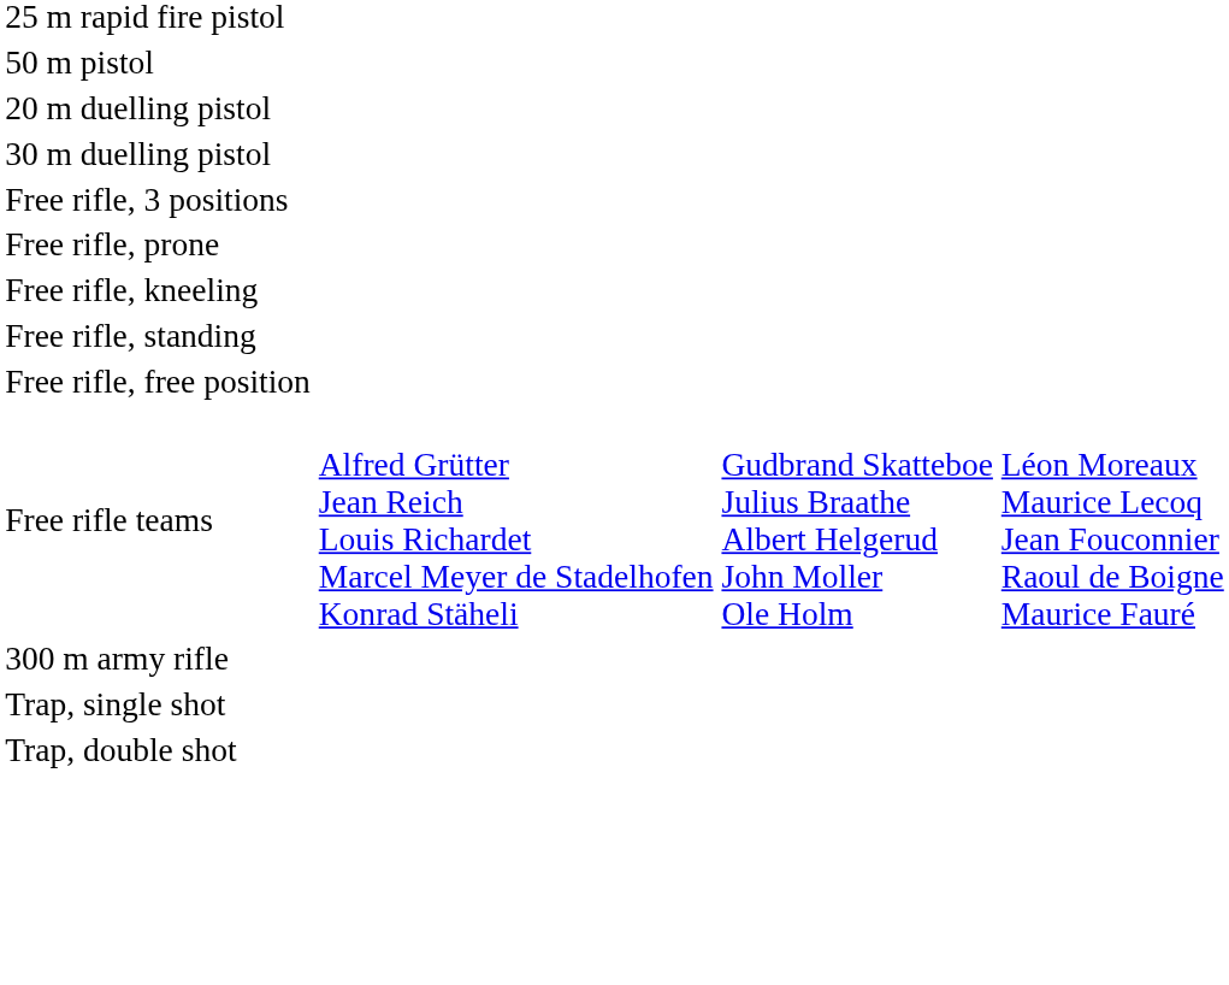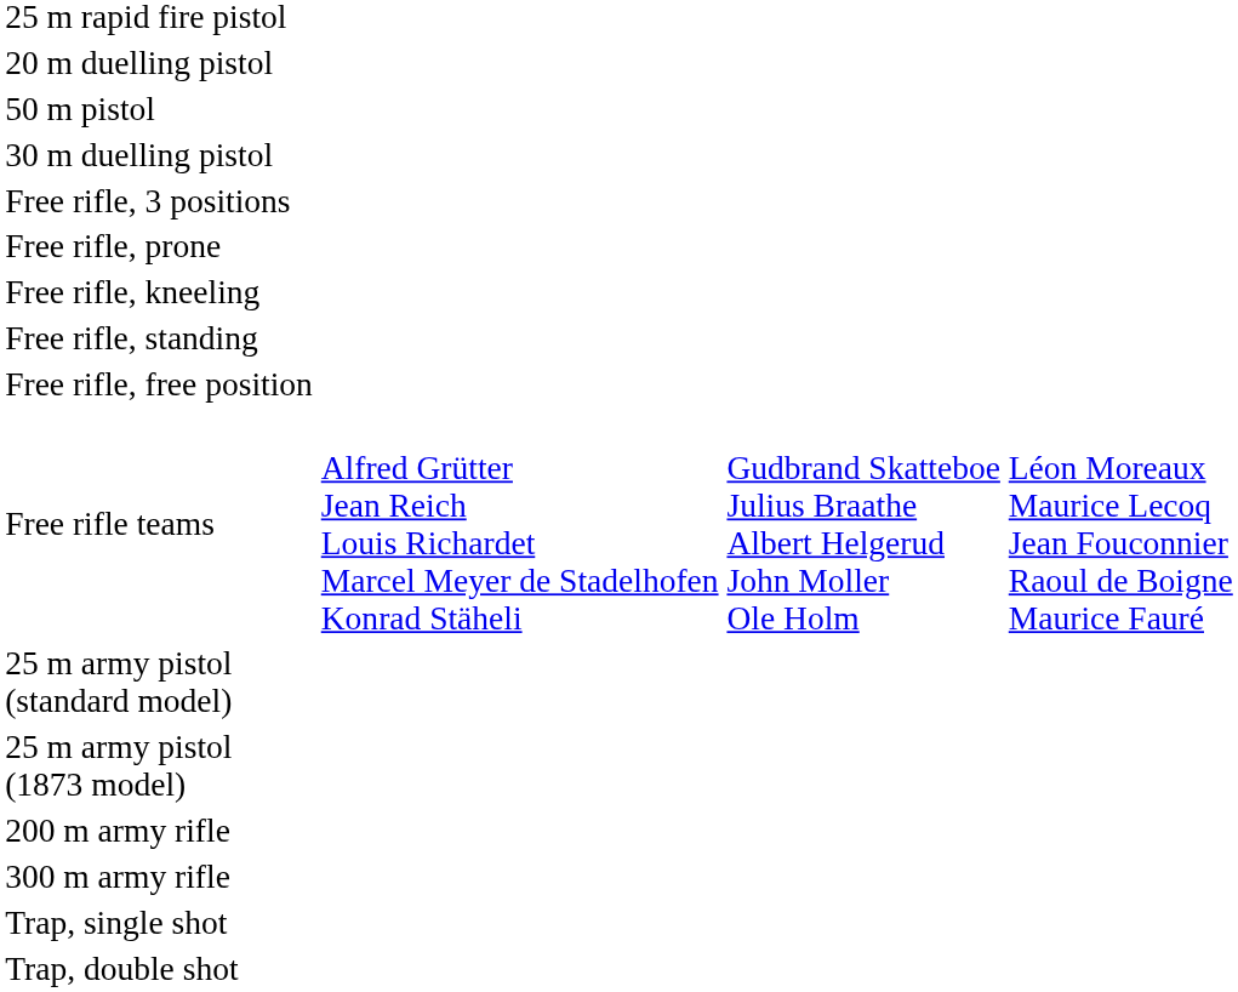rows swapped: 50 m pistol <-> 20 m duelling pistol
+ row: 25 m army pistol (standard model)
+ row: 25 m army pistol (1873 model)
+ row: 200 m army rifle
